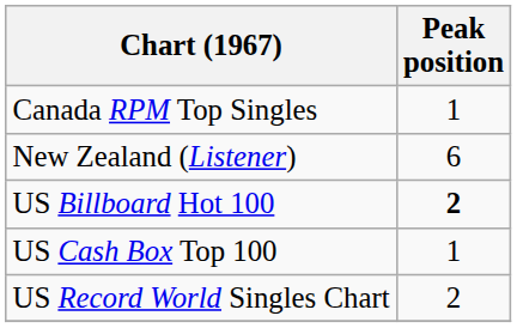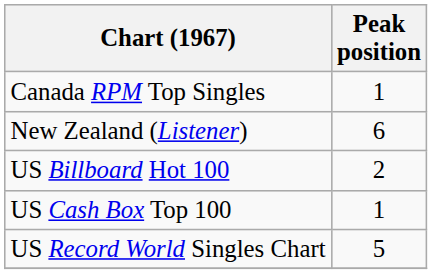US Billboard Hot 100 | Peak position: bold -> normal
US Record World Singles Chart | Peak position: 2 -> 5
